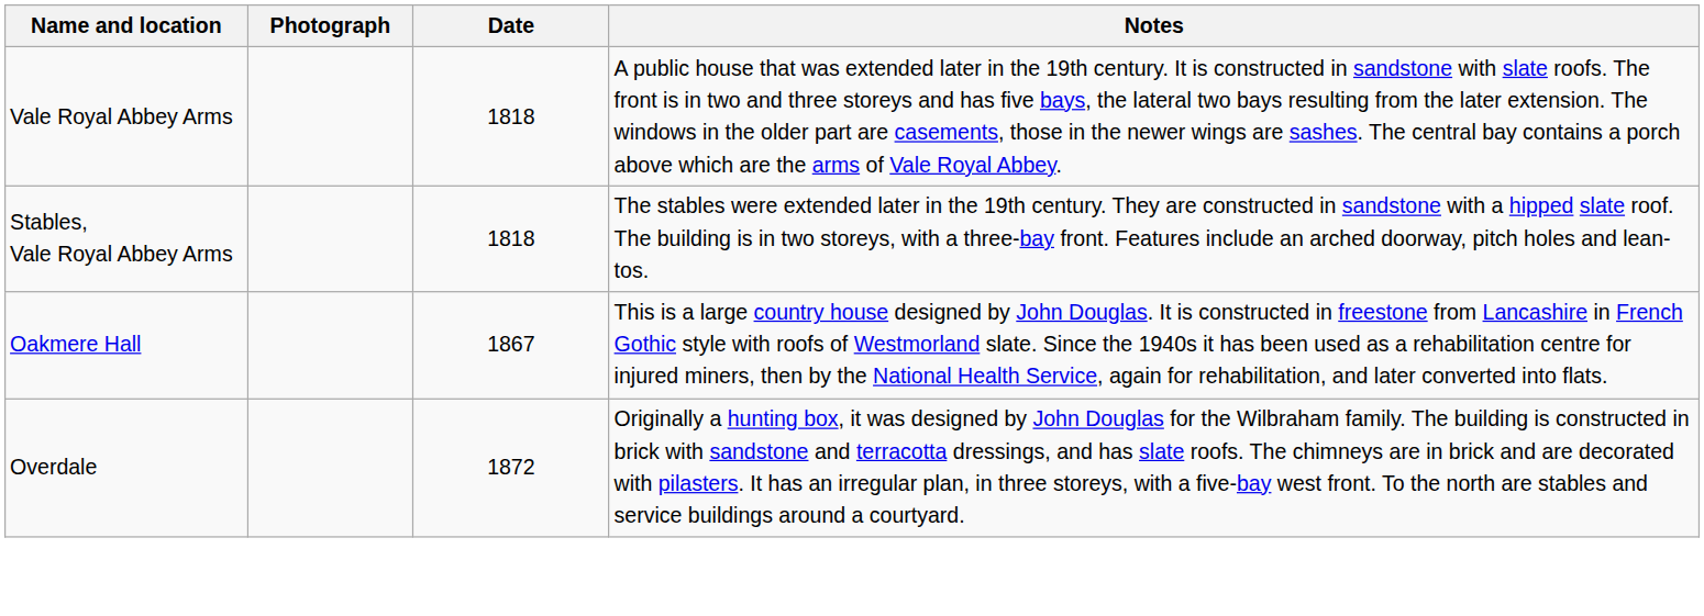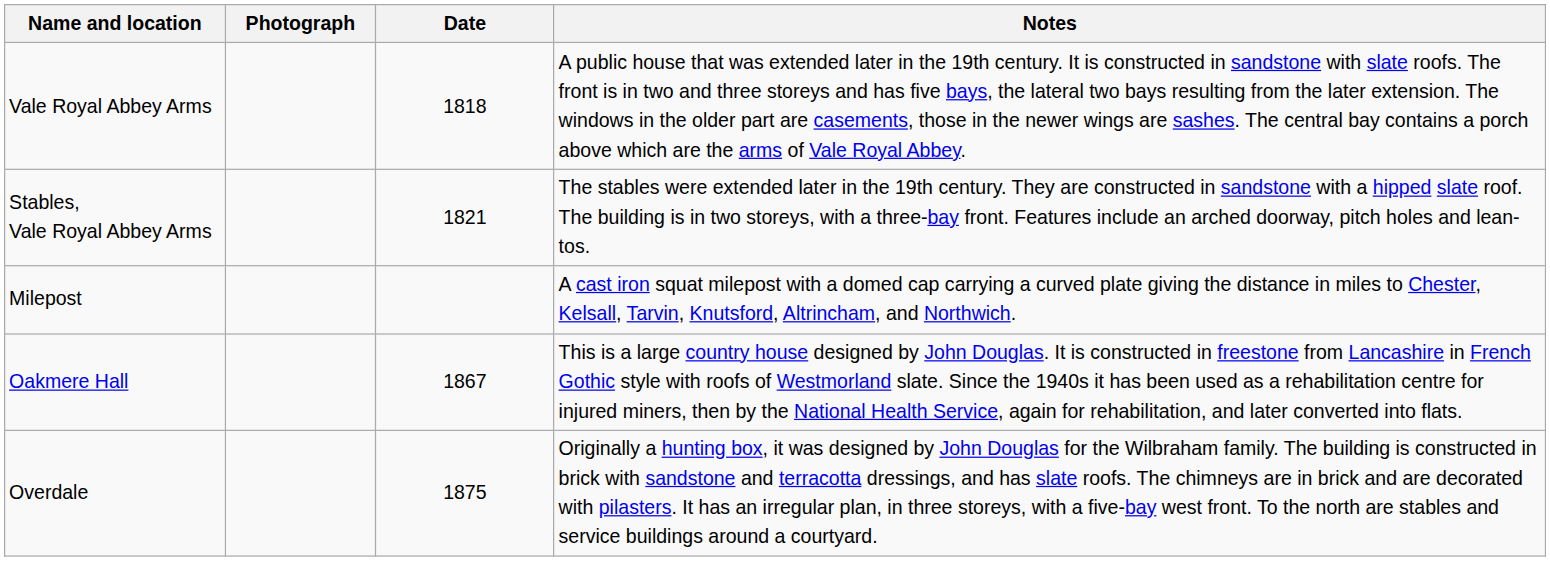Stables, Vale Royal Abbey Arms | Date: 1818 -> 1821
+ row: Milepost | A cast iron squat milepost with a domed cap carrying a curved plate giving the distance in miles to Chester, Kelsall, Tarvin, Knutsford, Altrincham, and Northwich.
Overdale | Date: 1872 -> 1875
